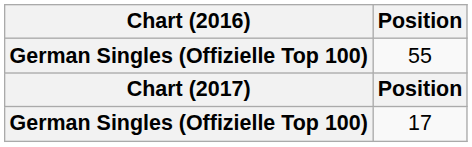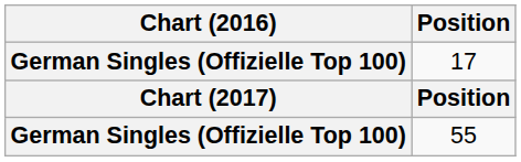rows swapped: 55 <-> 17
